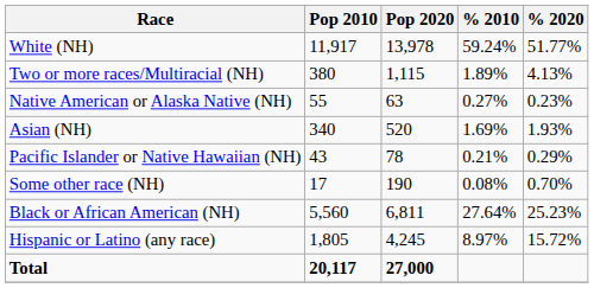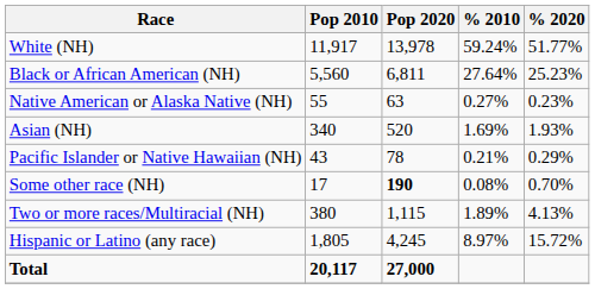rows swapped: Black or African American (NH) <-> Two or more races/Multiracial (NH)
Some other race (NH) | Pop 2020: normal -> bold
